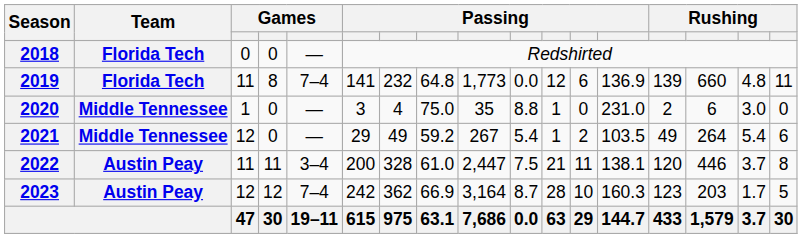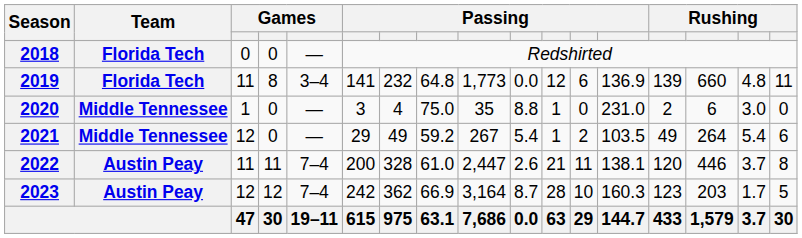2019 | column 5: 7–4 -> 3–4
2022 | column 5: 3–4 -> 7–4
2022 | column 10: 7.5 -> 2.6
